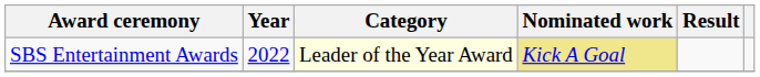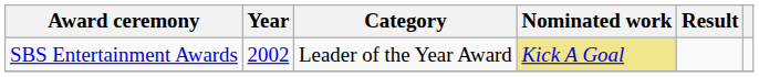SBS Entertainment Awards | Year: 2022 -> 2002
SBS Entertainment Awards | Category: lightyellow background -> no background
